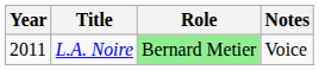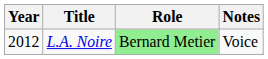L.A. Noire | Year: 2011 -> 2012
